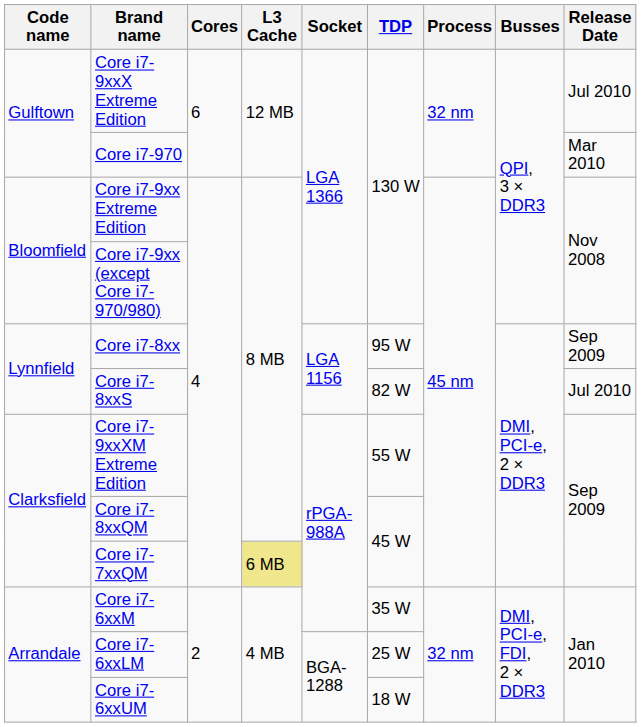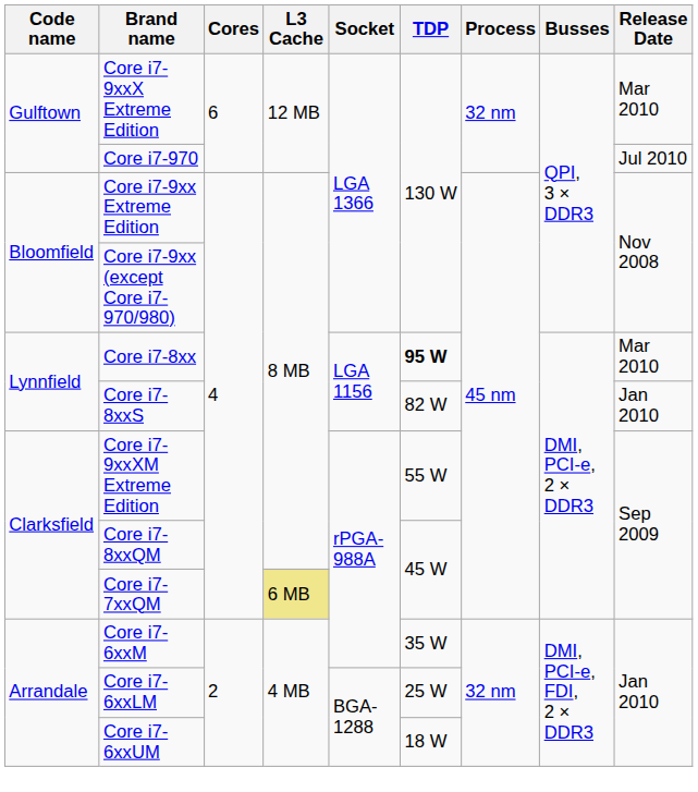Core i7-9xxX Extreme Edition | Release Date: Jul 2010 -> Mar 2010
Core i7-970 | Release Date: Mar 2010 -> Jul 2010
Core i7-8xx | TDP: normal -> bold
Core i7-8xx | Release Date: Sep 2009 -> Mar 2010
Core i7-8xxS | Release Date: Jul 2010 -> Jan 2010
